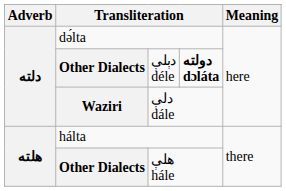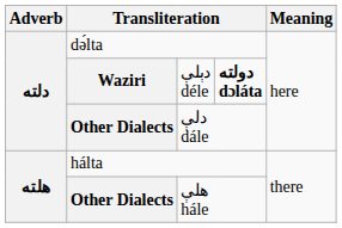دېلې déle | column 2: Other Dialects -> Waziri
دلې dále | column 2: Waziri -> Other Dialects
